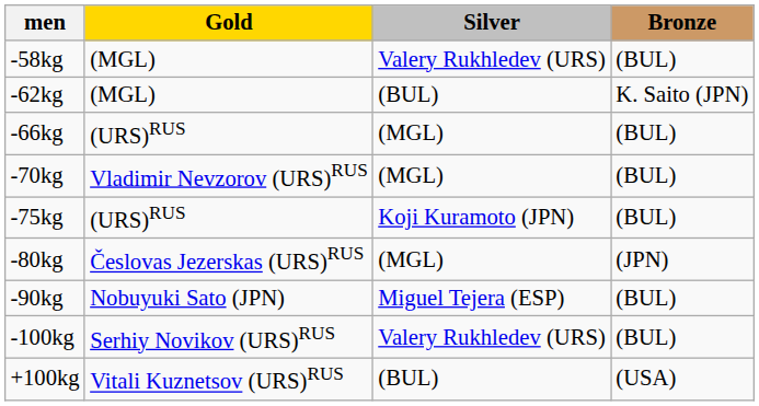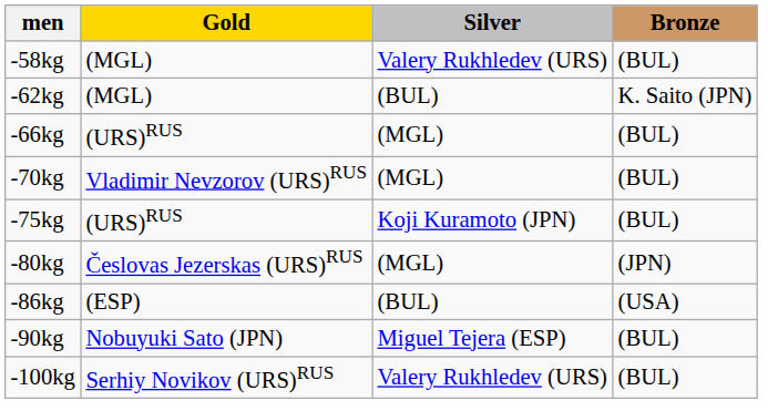+ row: -86kg | (ESP) | (BUL) | (USA)
- row: +100kg | Vitali Kuznetsov (URS)RUS | (BUL) | (USA)
